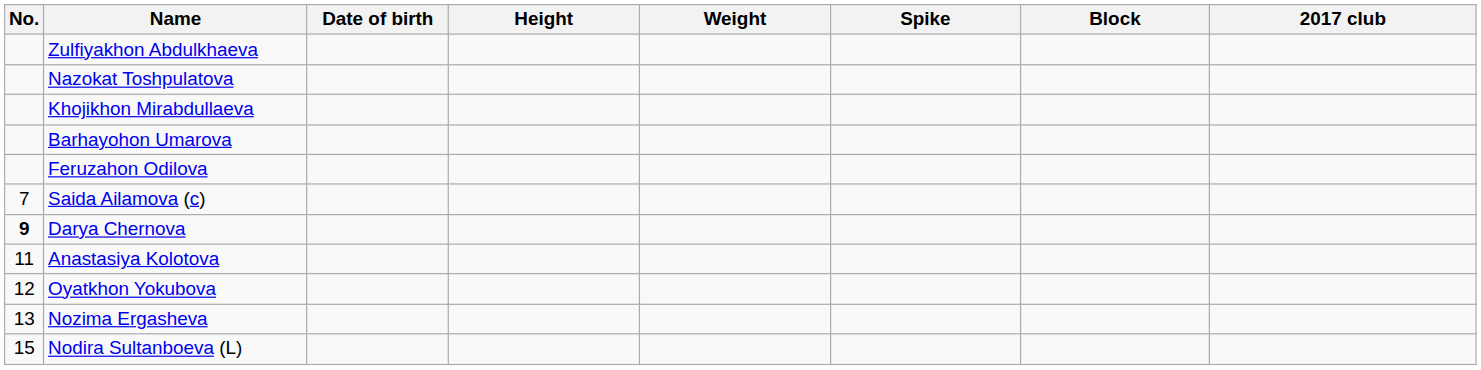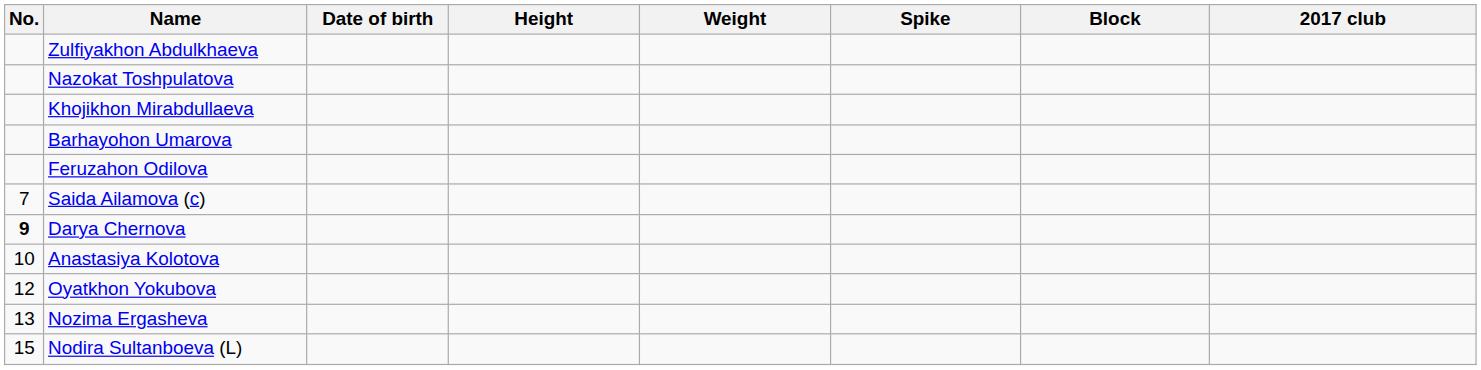Anastasiya Kolotova | No.: 11 -> 10
